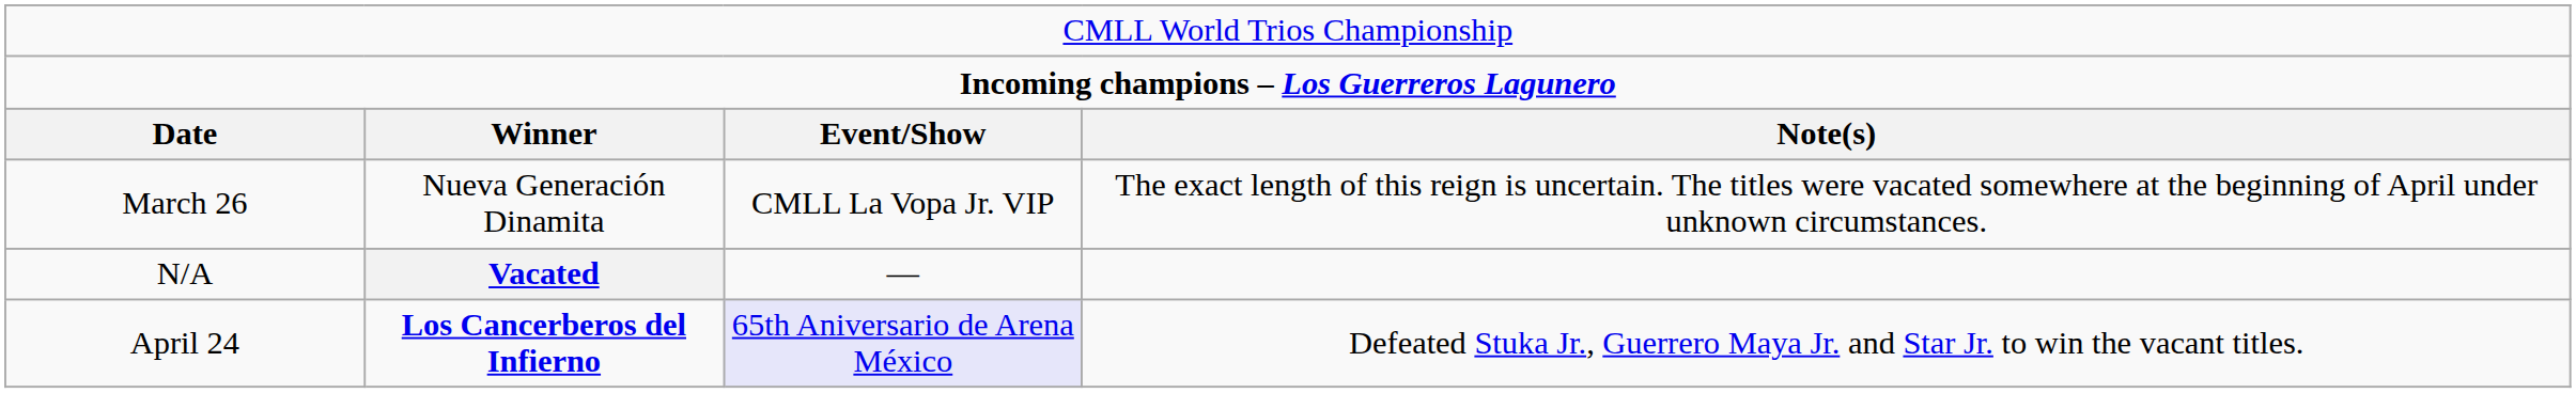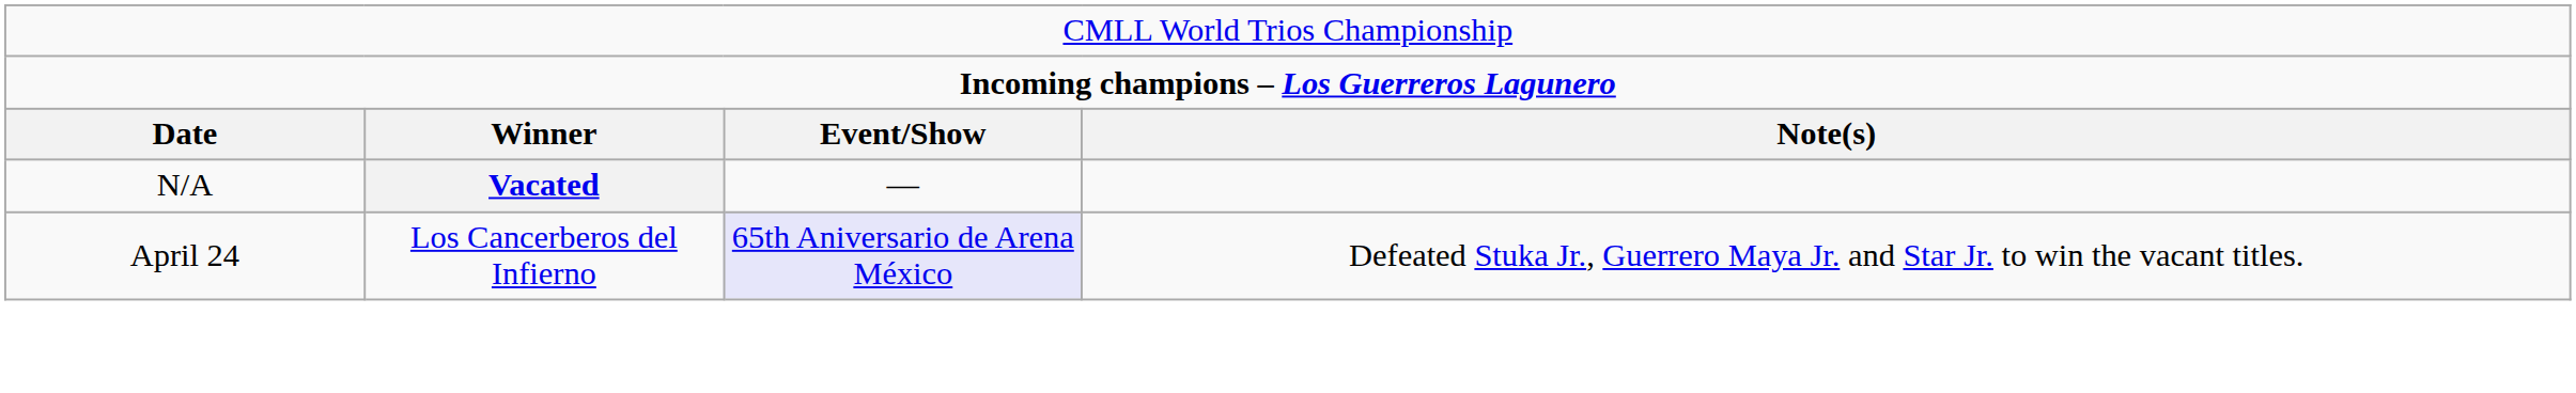- row: March 26 | Nueva Generación Dinamita | CMLL La Vopa Jr. VIP | The exact length of this reign is uncertain. The titles were vacated somewhere at the beginning of April under unknown circumstances.
April 24 | column 2: bold -> normal
